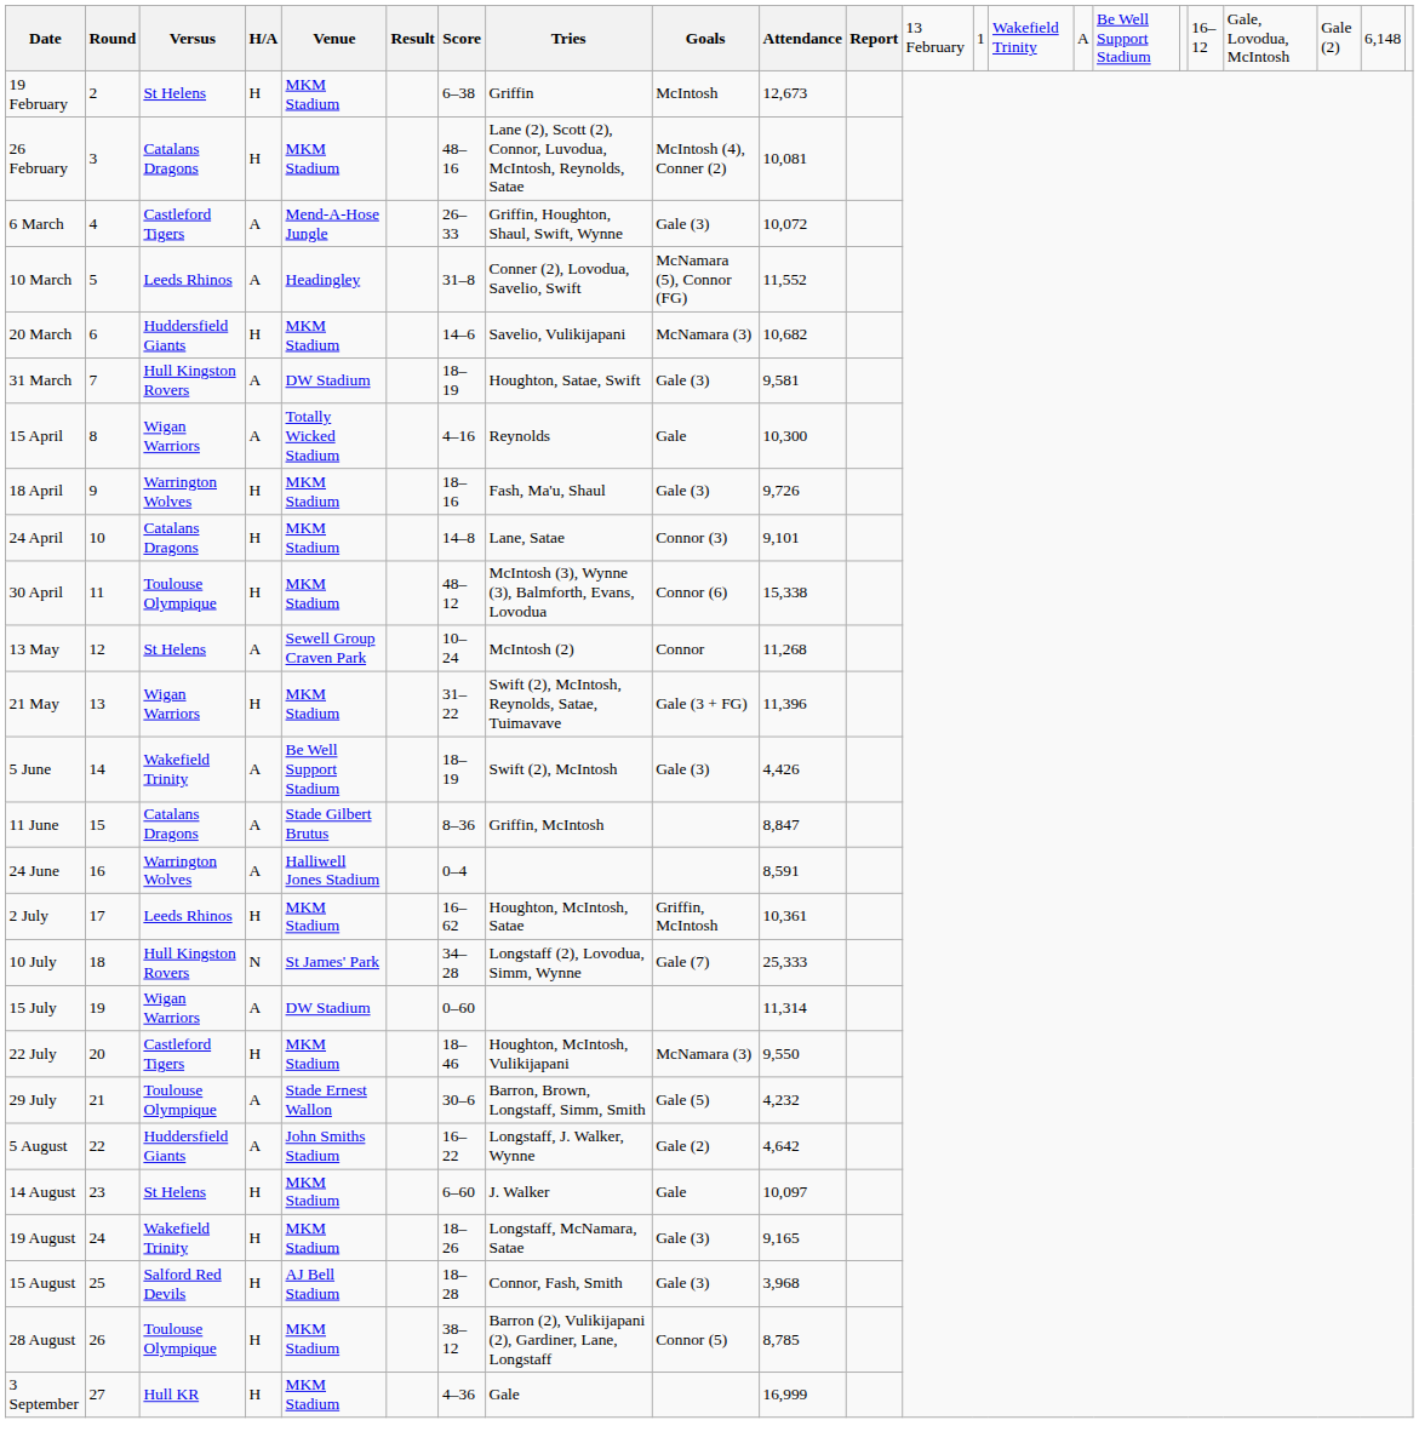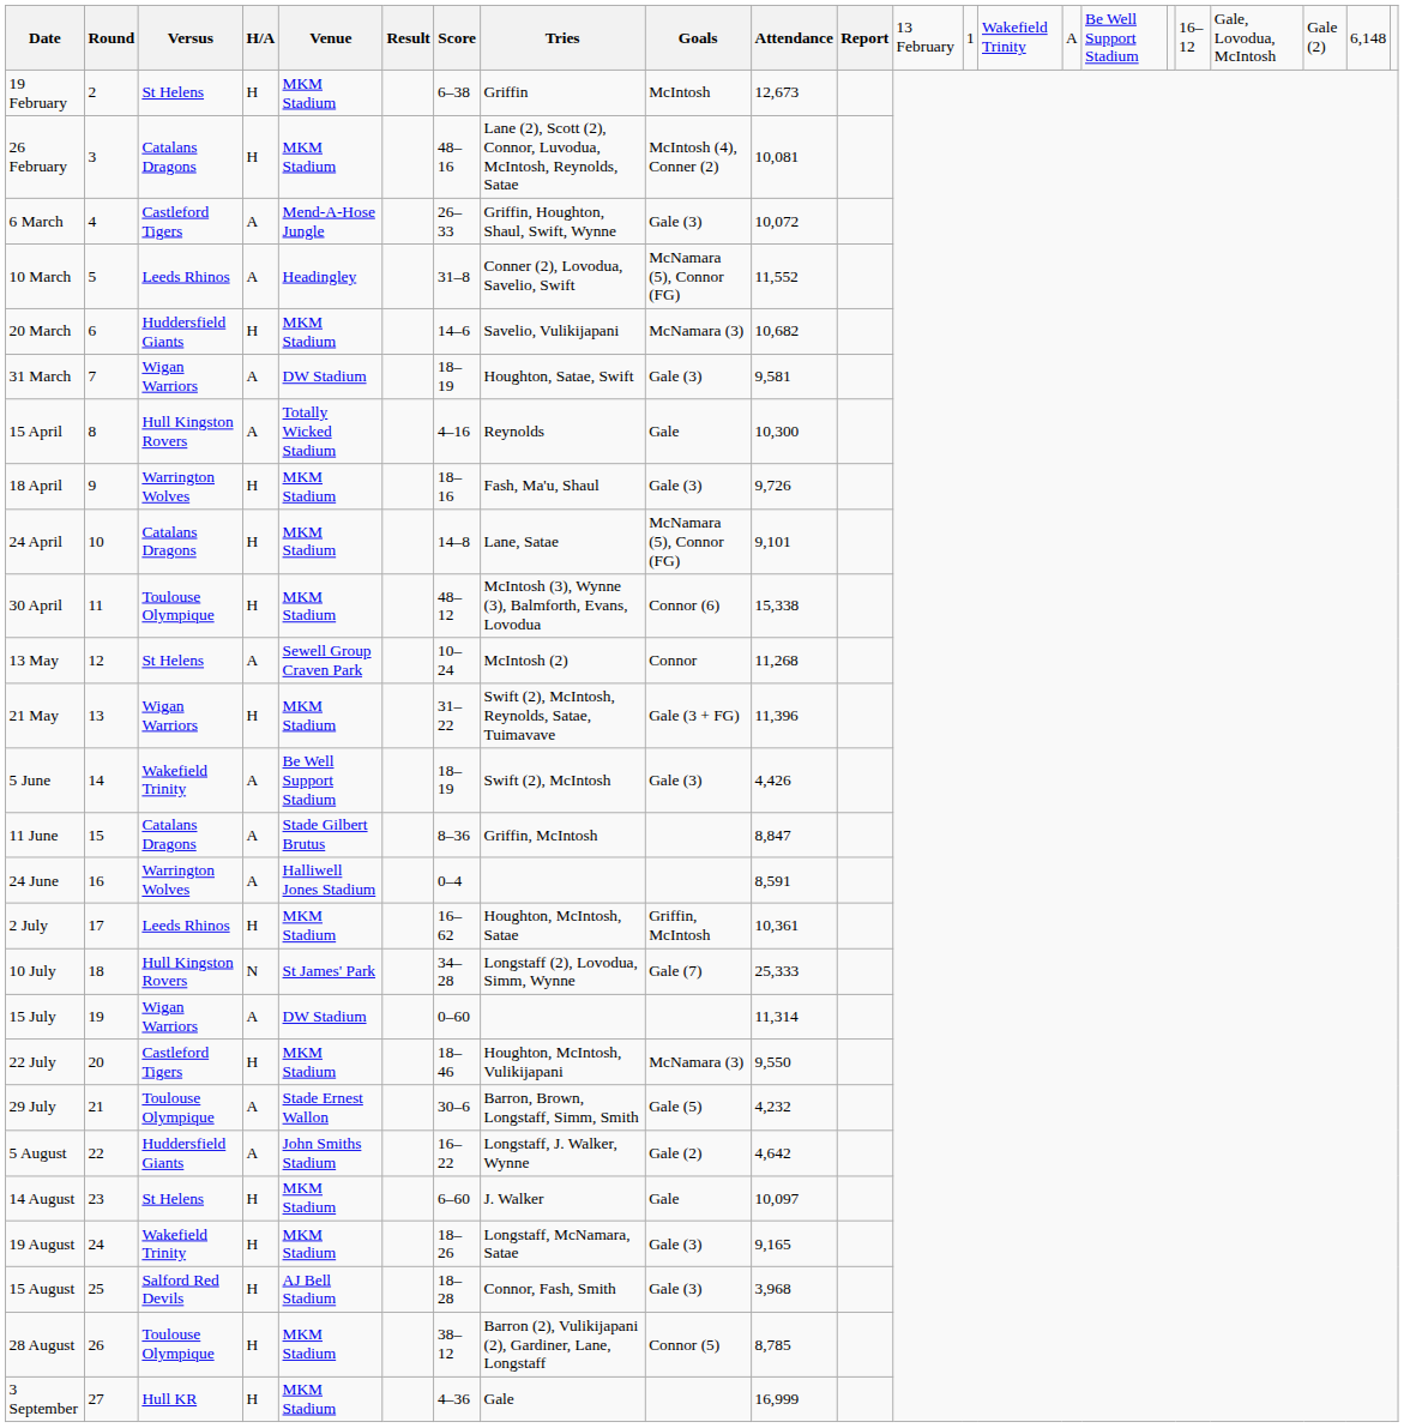31 March | column 3: Hull Kingston Rovers -> Wigan Warriors
15 April | column 3: Wigan Warriors -> Hull Kingston Rovers
24 April | column 9: Connor (3) -> McNamara (5), Connor (FG)
